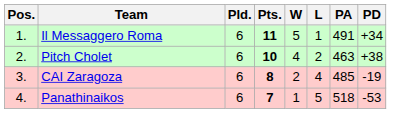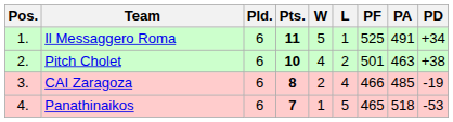+ column: PF | 525 | 501 | 466 | 465
